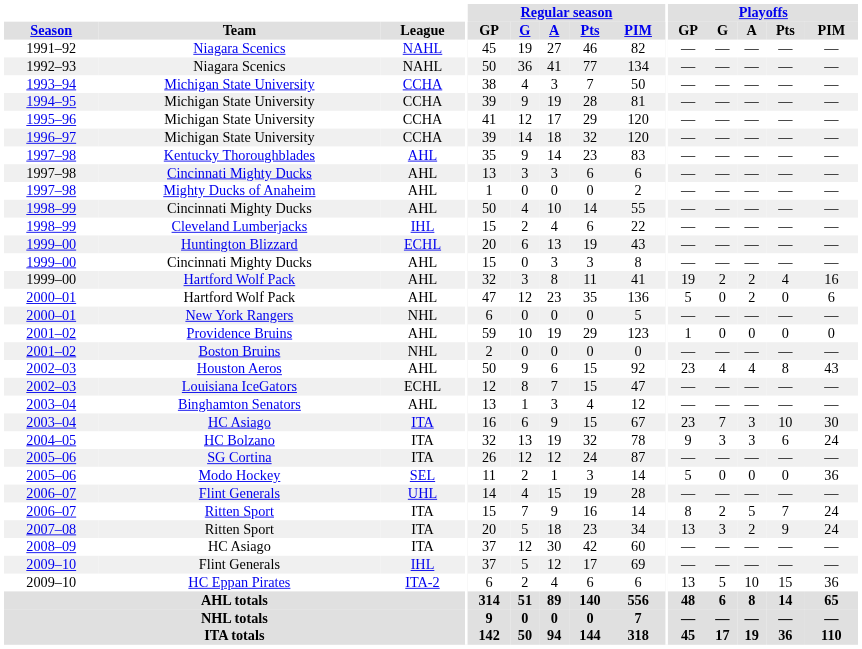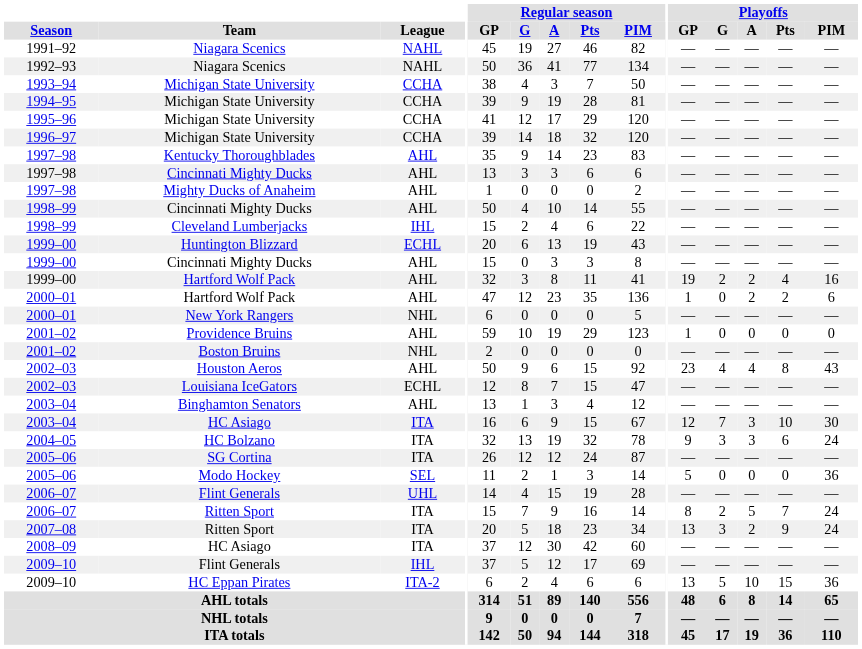2000–01 / Hartford Wolf Pack | Playoffs / GP: 5 -> 1
2000–01 / Hartford Wolf Pack | Playoffs / Pts: 0 -> 2
2003–04 / HC Asiago | Playoffs / GP: 23 -> 12
